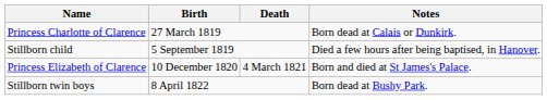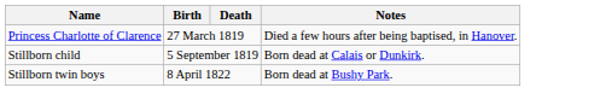Princess Charlotte of Clarence | Notes: Born dead at Calais or Dunkirk. -> Died a few hours after being baptised, in Hanover.
Stillborn child | Notes: Died a few hours after being baptised, in Hanover. -> Born dead at Calais or Dunkirk.
- row: Princess Elizabeth of Clarence | 10 December 1820 | 4 March 1821 | Born and died at St James's Palace.
